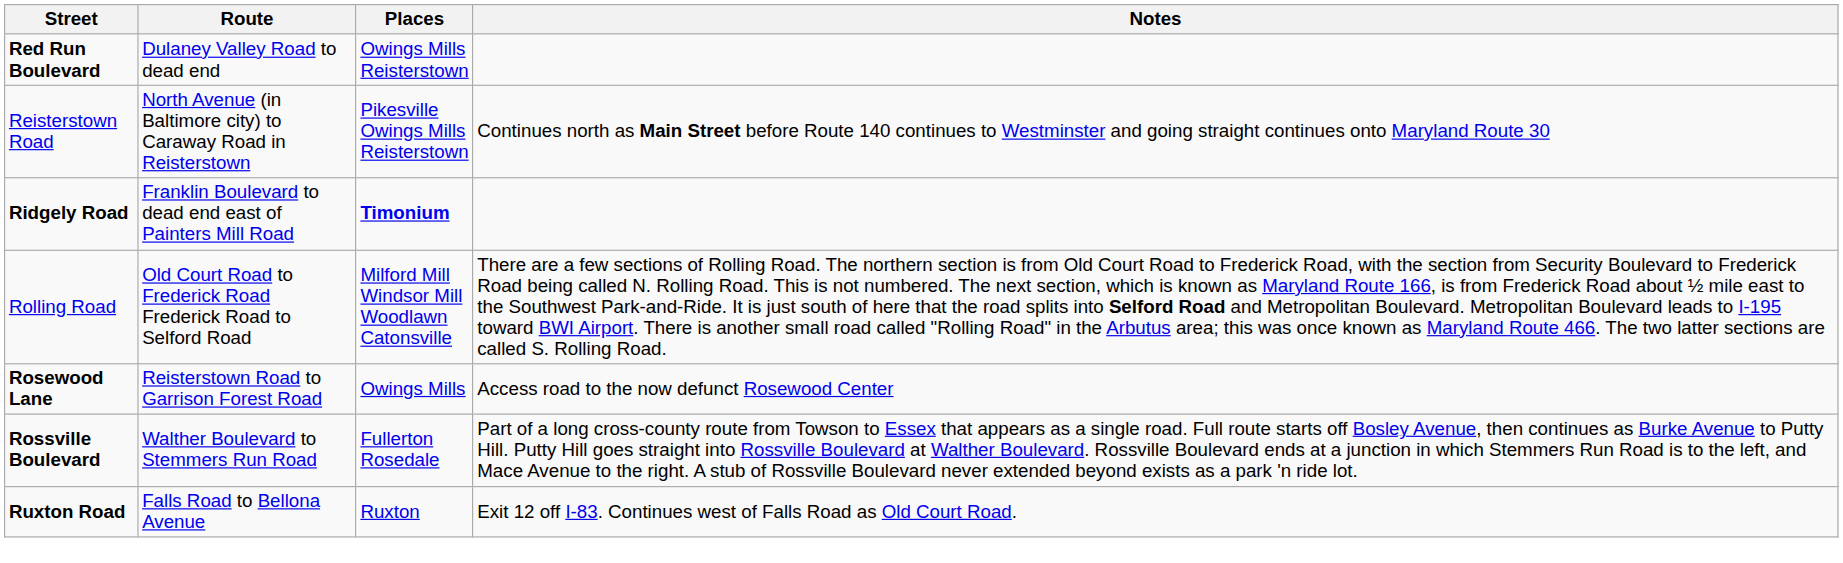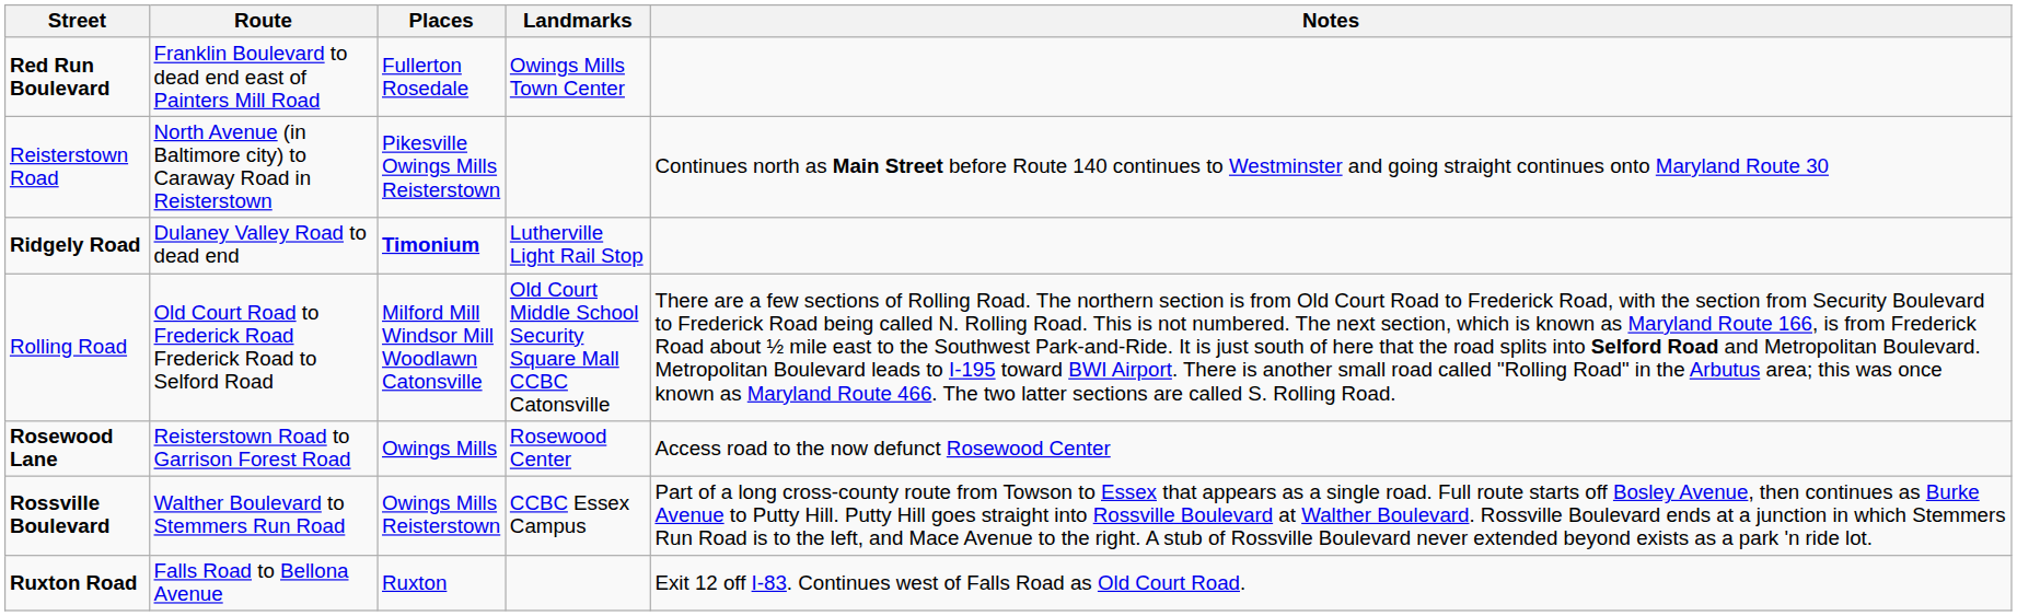+ column: Landmarks | Owings Mills Town Center | Lutherville Light Rail Stop | Old Court Middle School Security Square Mall CCBC Catonsville | Rosewood Center | CCBC Essex Campus
Red Run Boulevard | Route: Dulaney Valley Road to dead end -> Franklin Boulevard to dead end east of Painters Mill Road
Red Run Boulevard | Places: Owings Mills Reisterstown -> Fullerton Rosedale
Ridgely Road | Route: Franklin Boulevard to dead end east of Painters Mill Road -> Dulaney Valley Road to dead end
Rossville Boulevard | Places: Fullerton Rosedale -> Owings Mills Reisterstown
